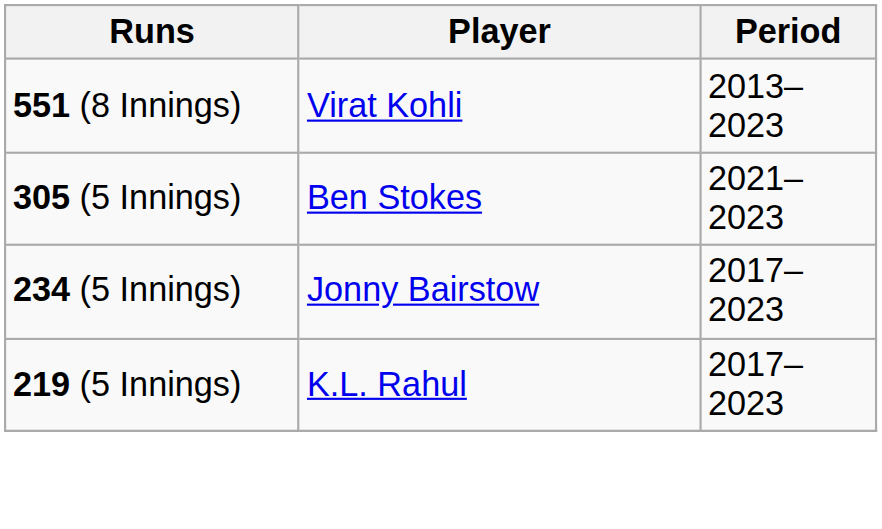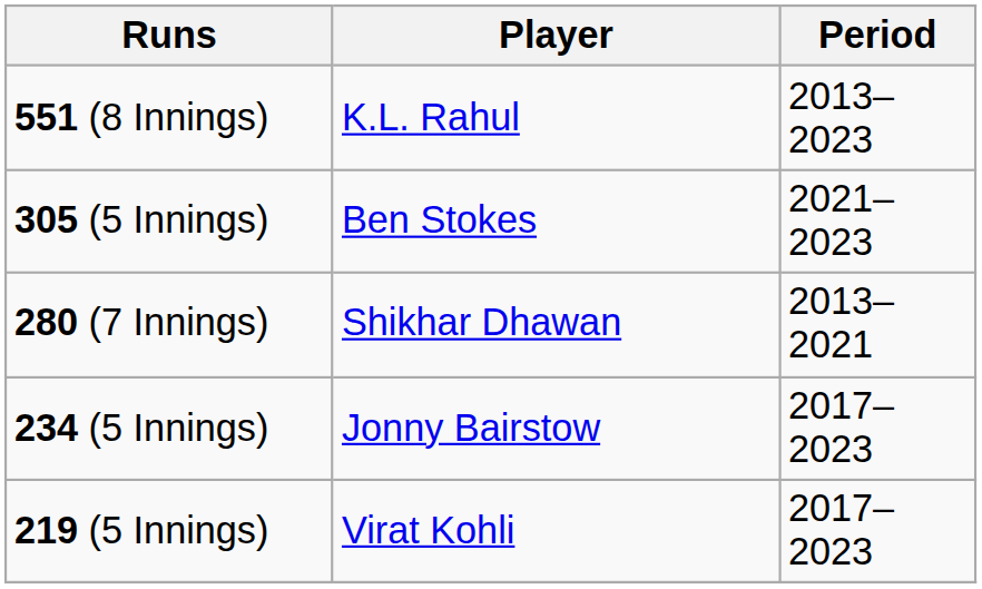551 (8 Innings) | Player: Virat Kohli -> K.L. Rahul
+ row: 280 (7 Innings) | Shikhar Dhawan | 2013–2021
219 (5 Innings) | Player: K.L. Rahul -> Virat Kohli
